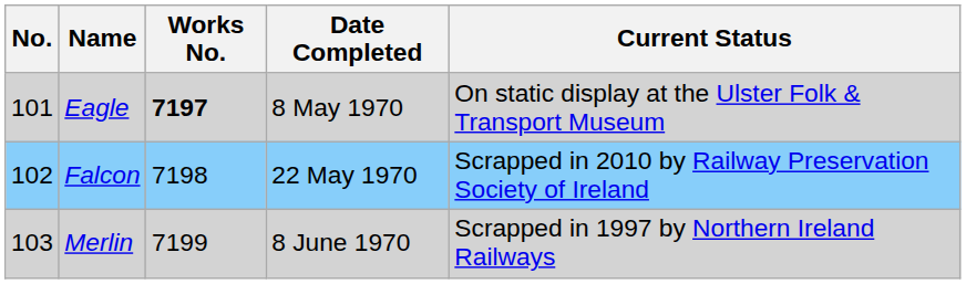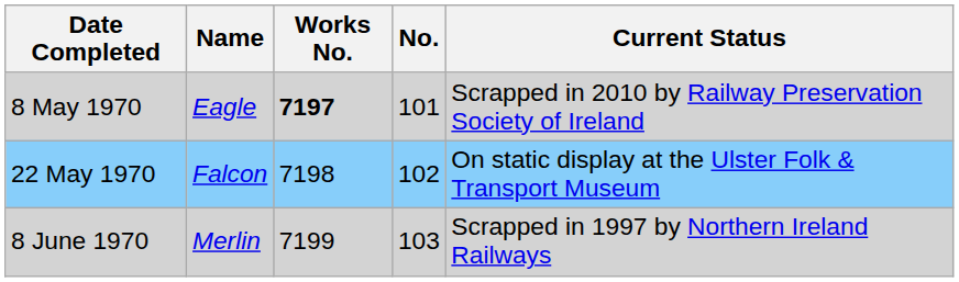columns swapped: No. <-> Date Completed
Eagle | Current Status: On static display at the Ulster Folk & Transport Museum -> Scrapped in 2010 by Railway Preservation Society of Ireland
Falcon | Current Status: Scrapped in 2010 by Railway Preservation Society of Ireland -> On static display at the Ulster Folk & Transport Museum
